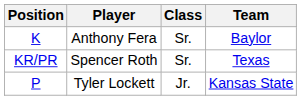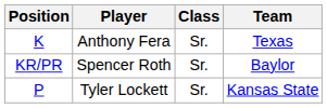Anthony Fera | Team: Baylor -> Texas
Spencer Roth | Team: Texas -> Baylor
Tyler Lockett | Class: Jr. -> Sr.
